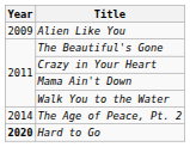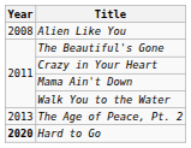Alien Like You | Year: 2009 -> 2008
The Age of Peace, Pt. 2 | Year: 2014 -> 2013
